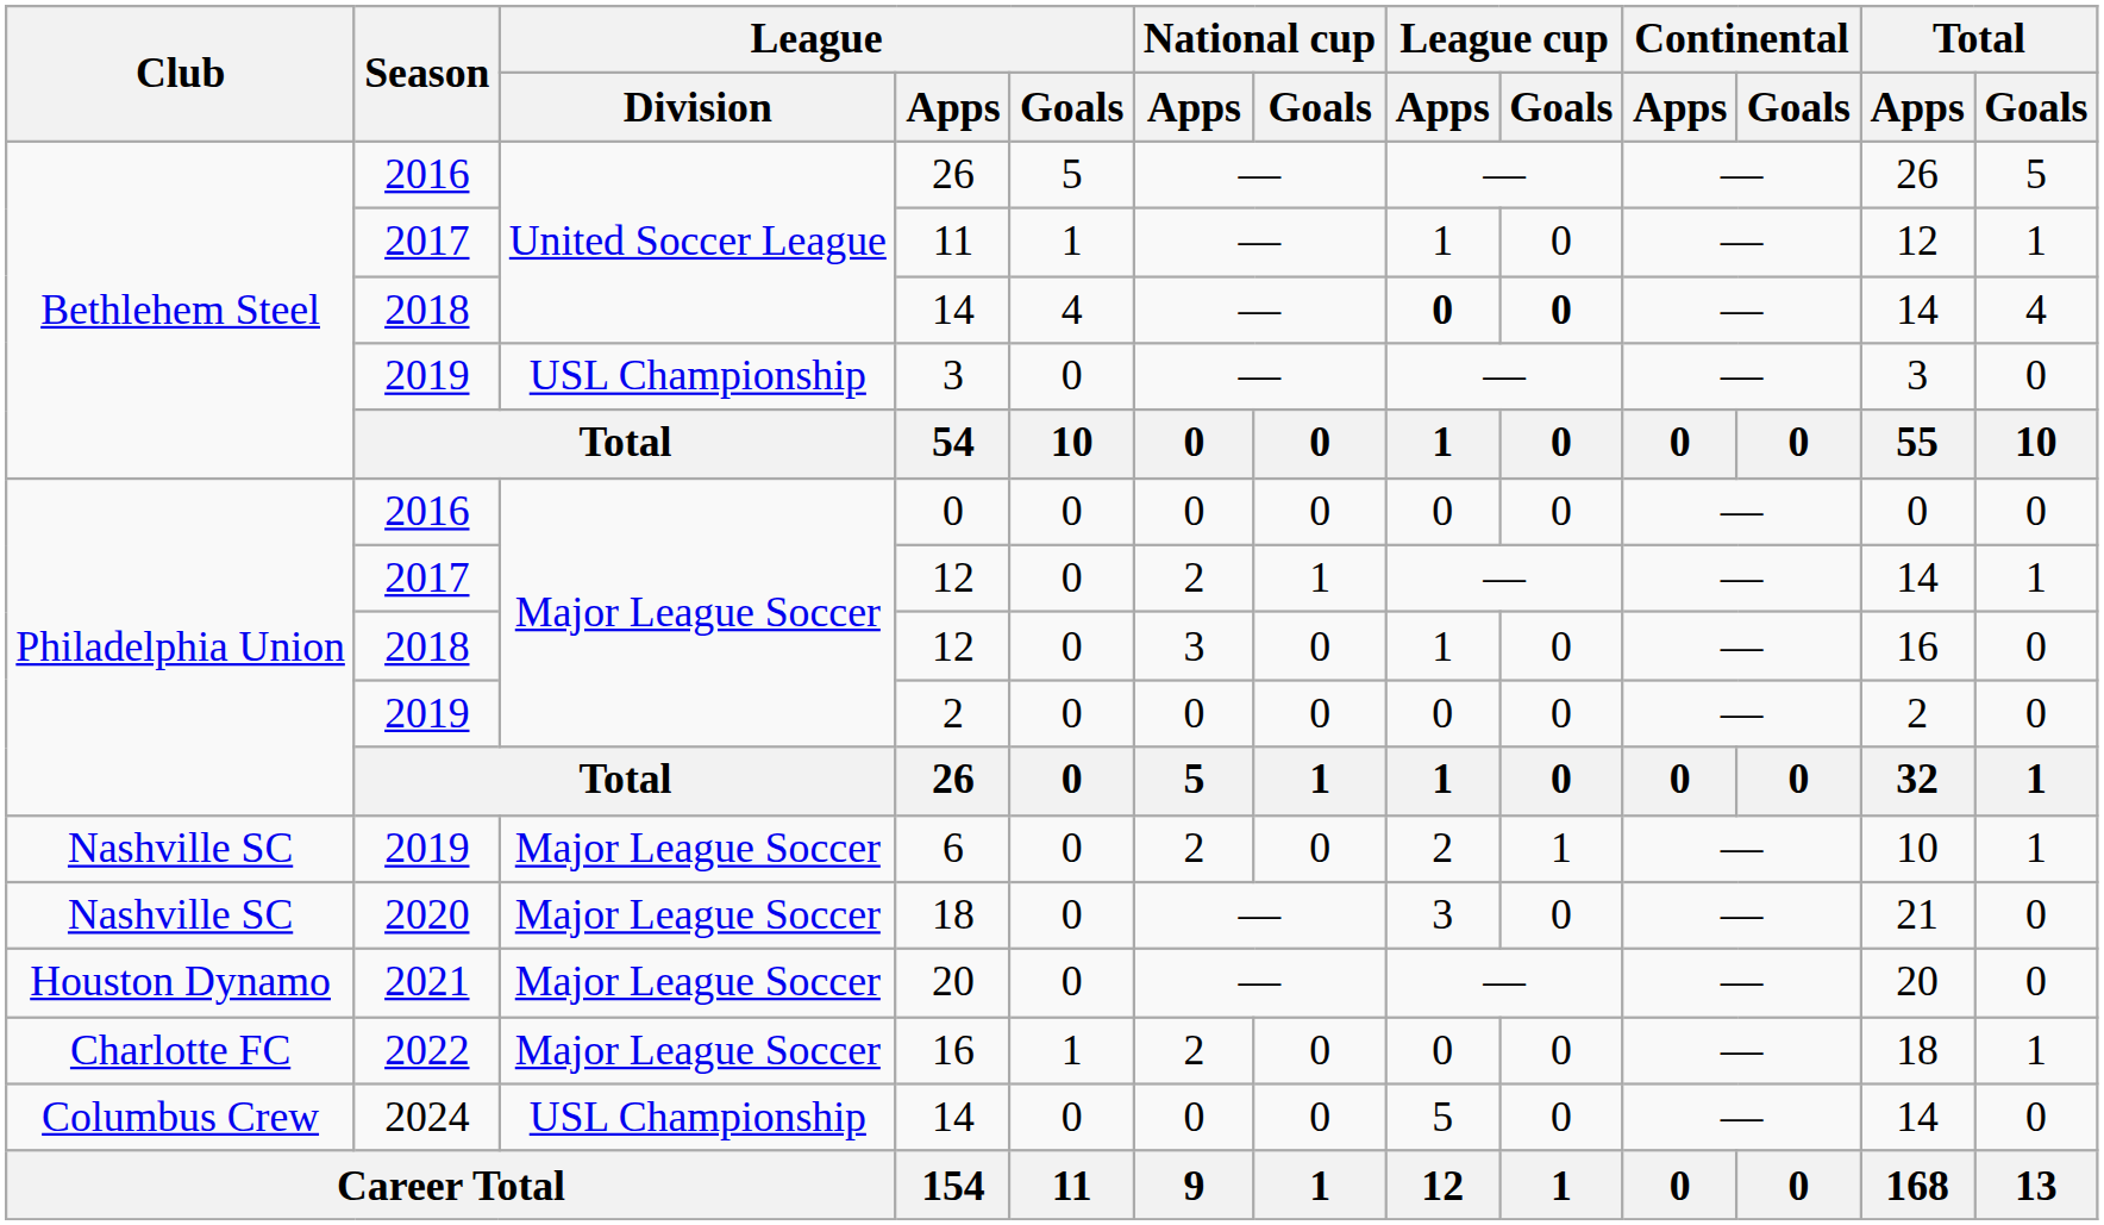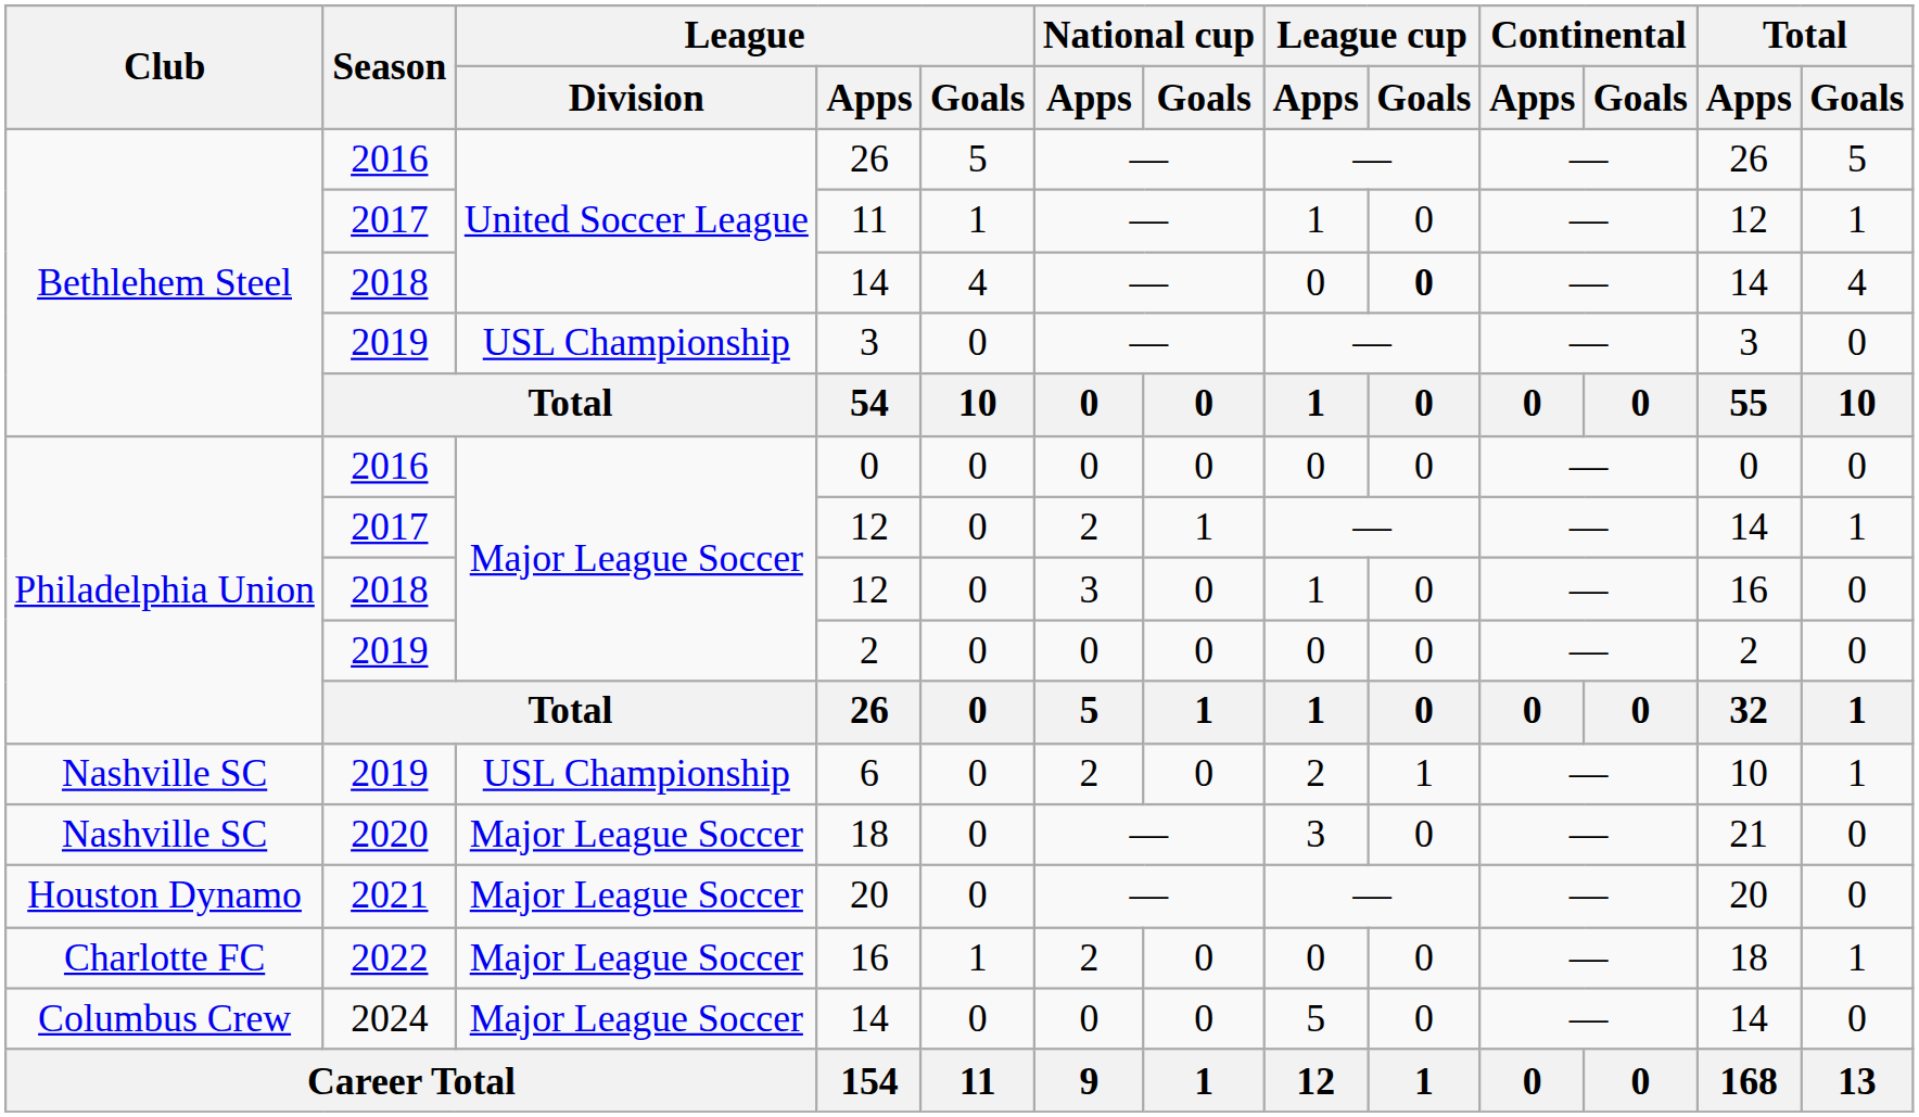2018 / 14 | League cup / Apps: bold -> normal
6 | League / Division: Major League Soccer -> USL Championship
2024 / 14 | League / Division: USL Championship -> Major League Soccer
